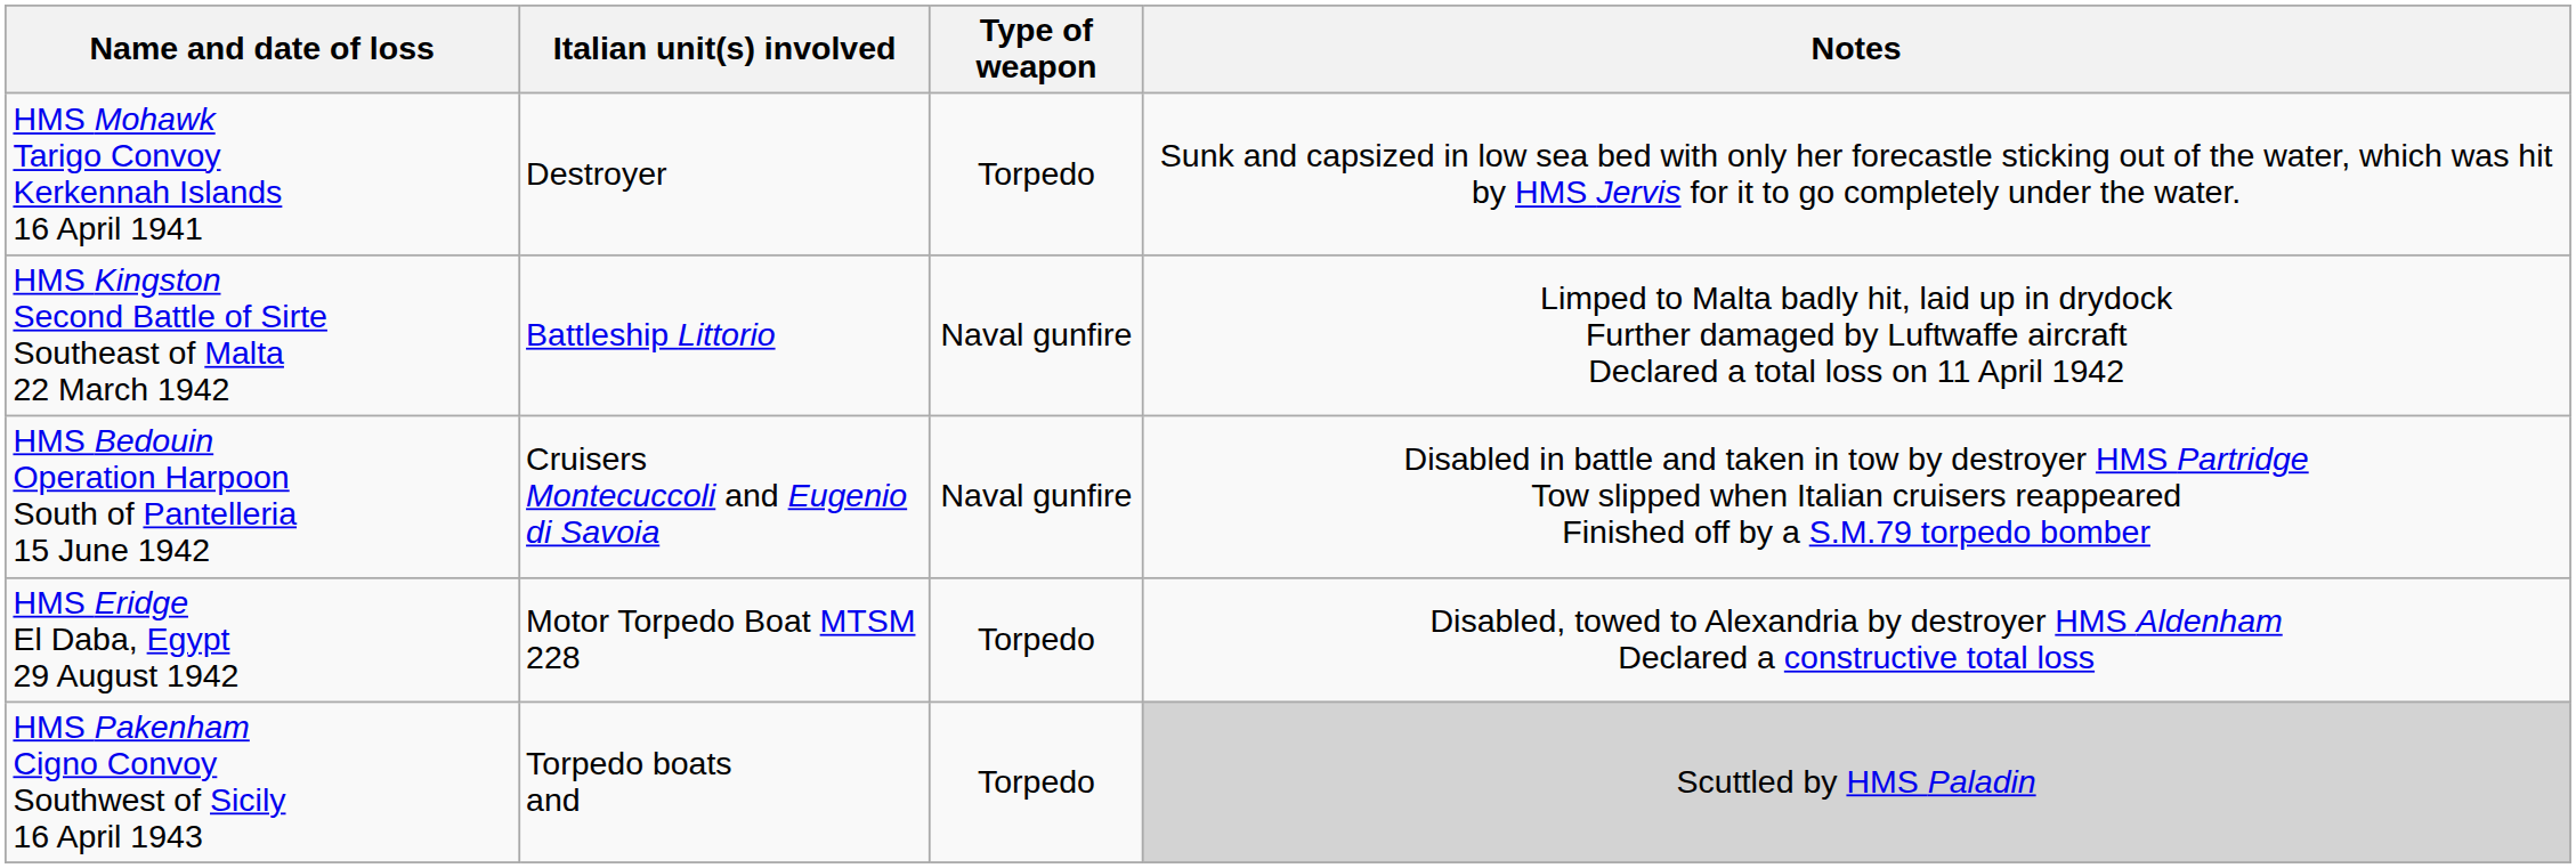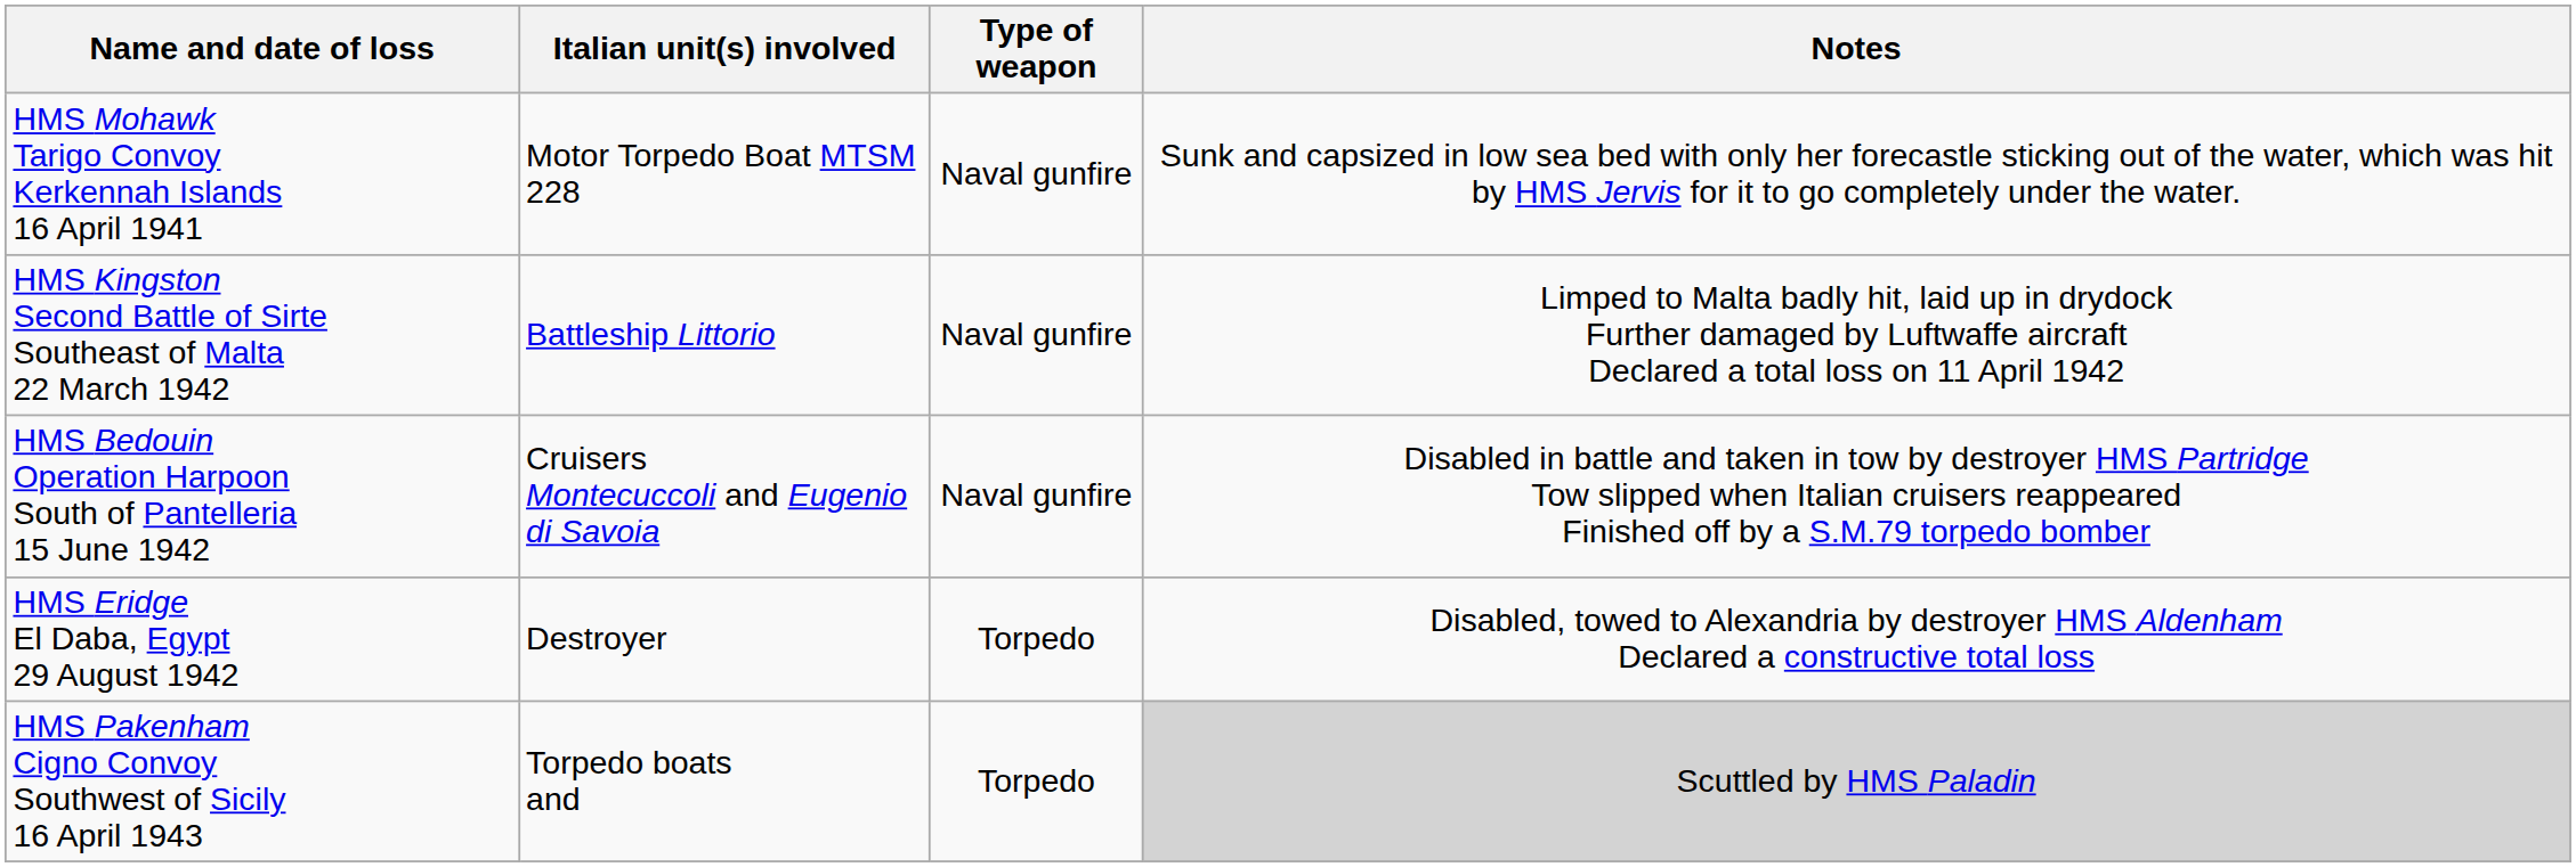HMS Mohawk Tarigo Convoy Kerkennah Islands 16 April 1941 | Italian unit(s) involved: Destroyer -> Motor Torpedo Boat MTSM 228
HMS Mohawk Tarigo Convoy Kerkennah Islands 16 April 1941 | Type of weapon: Torpedo -> Naval gunfire
HMS Eridge El Daba, Egypt 29 August 1942 | Italian unit(s) involved: Motor Torpedo Boat MTSM 228 -> Destroyer
